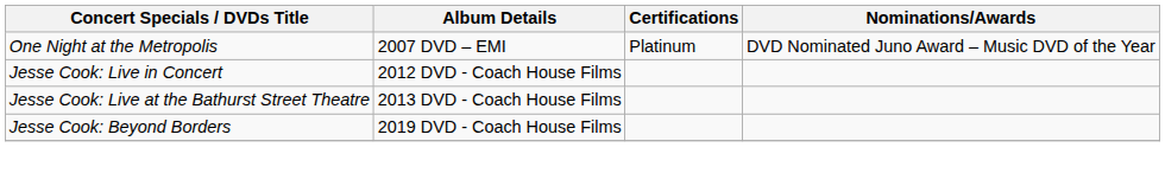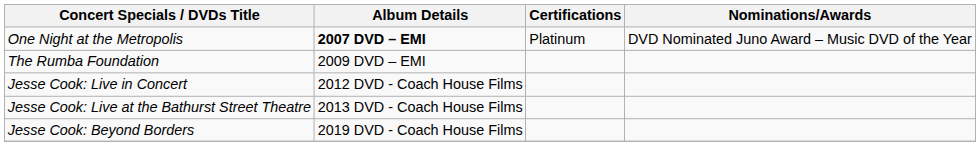One Night at the Metropolis | Album Details: normal -> bold
+ row: The Rumba Foundation | 2009 DVD – EMI
